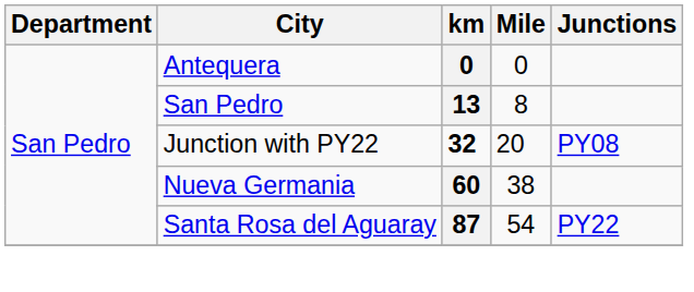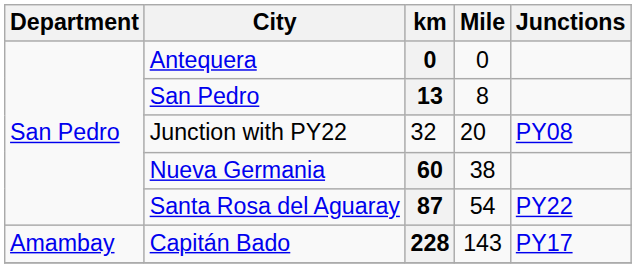Junction with PY22 | km: bold -> normal
+ row: Amambay | Capitán Bado | 228 | 143 | PY17
